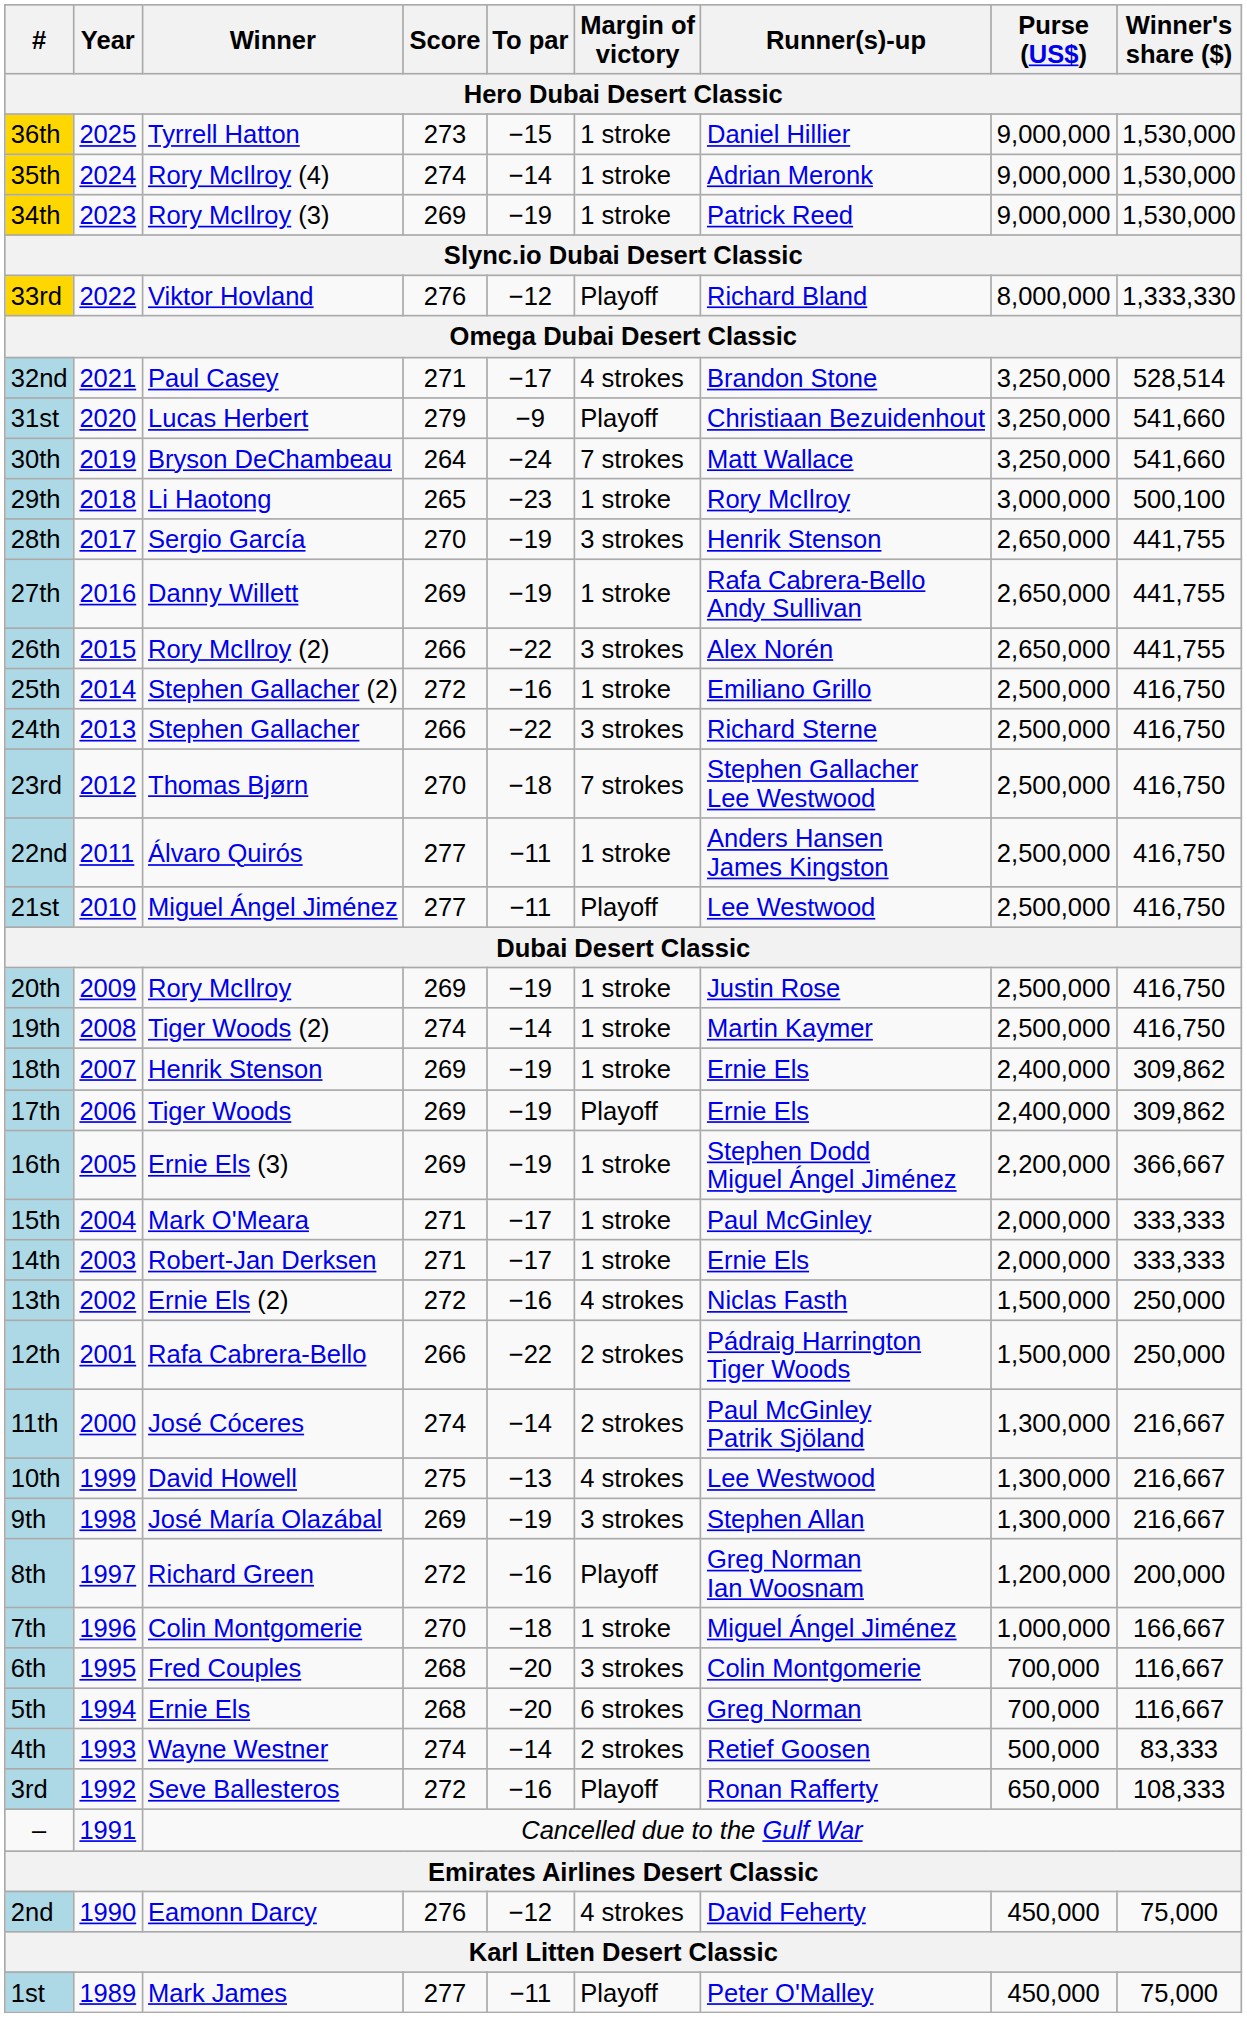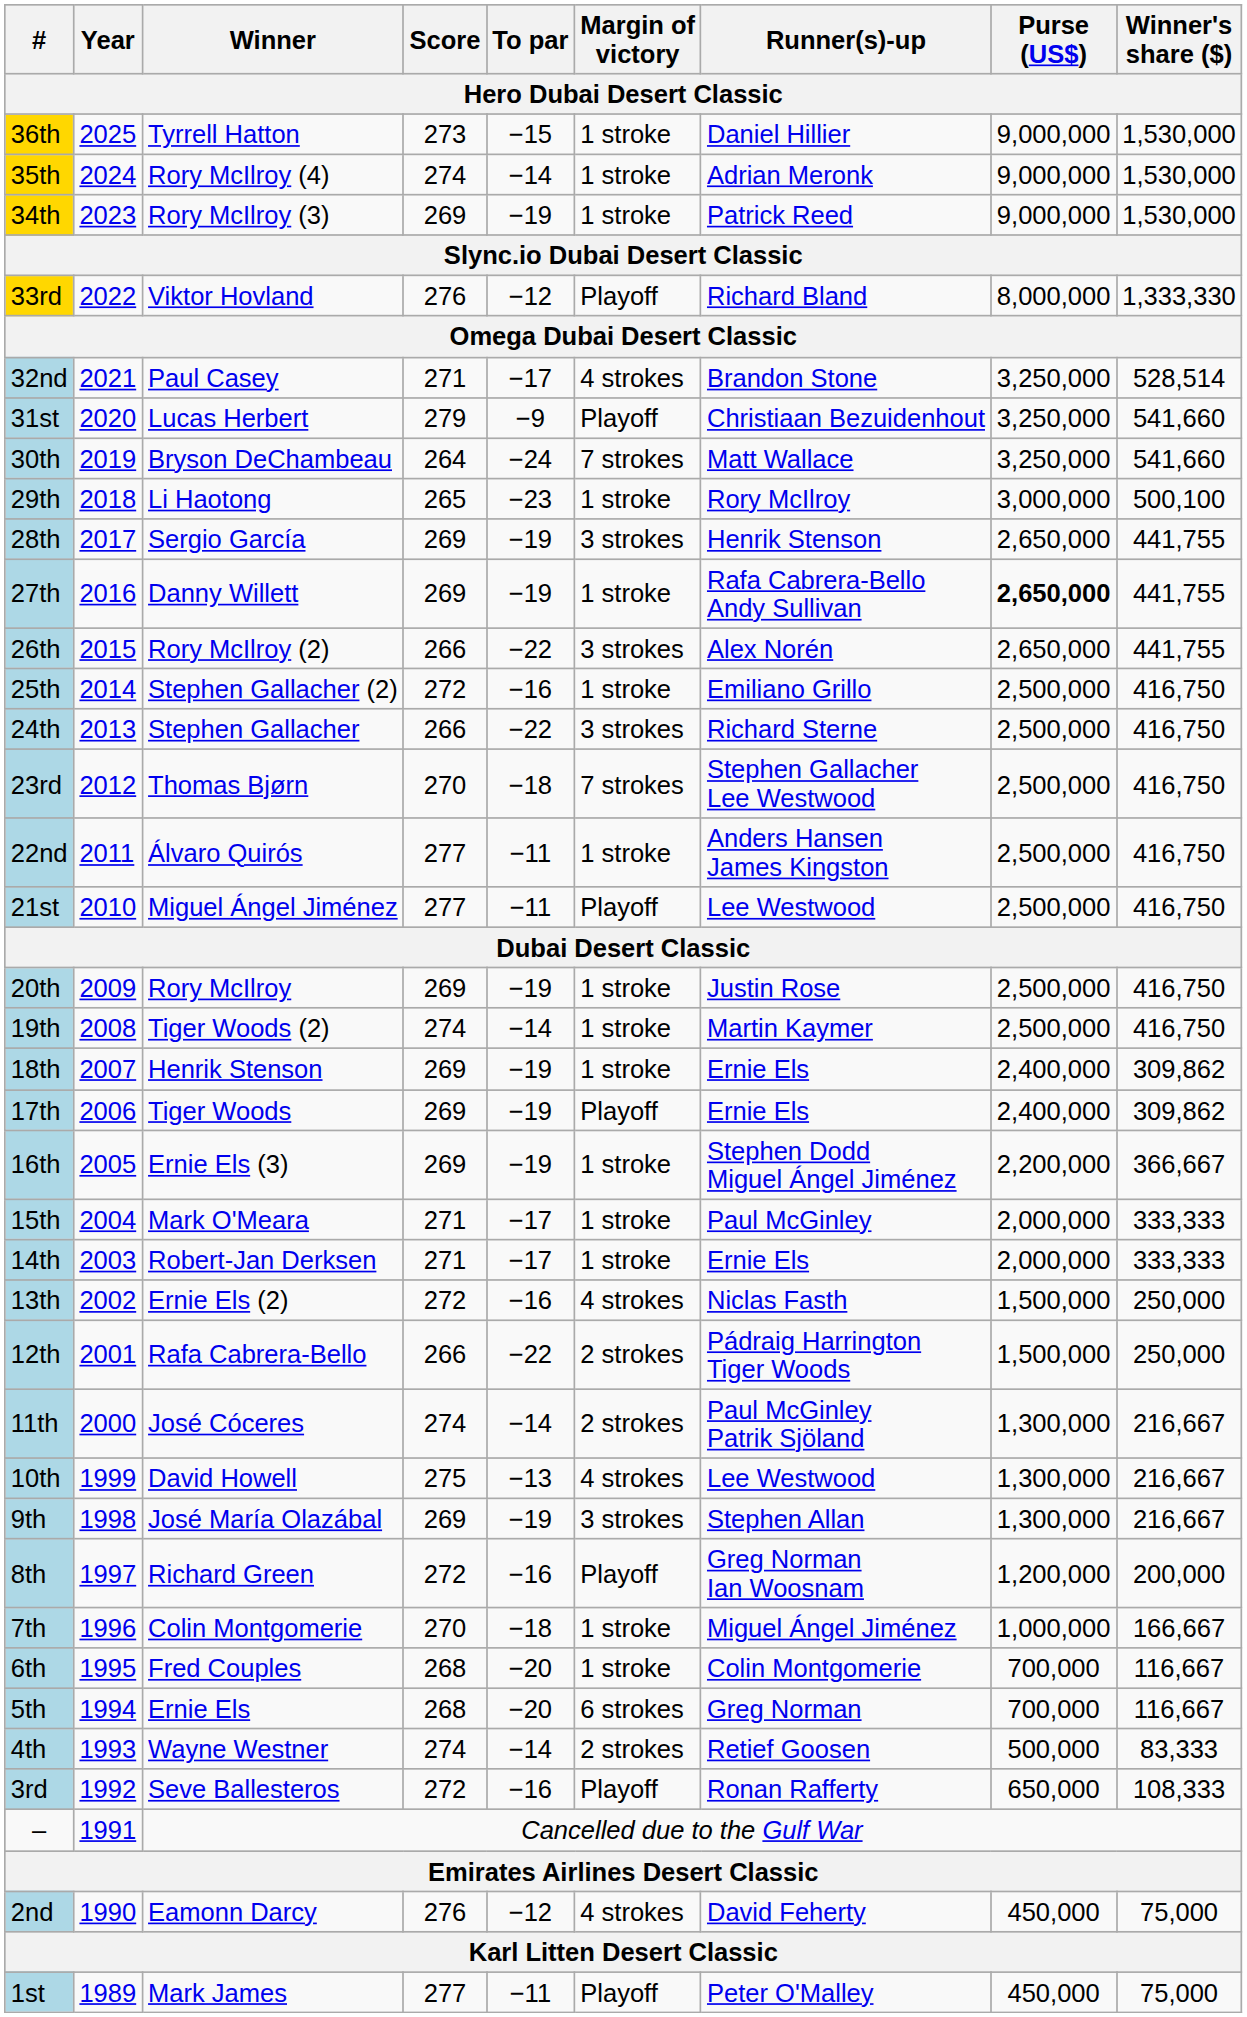28th | Score: 270 -> 269
27th | Purse (US$): normal -> bold
6th | Margin of victory: 3 strokes -> 1 stroke
